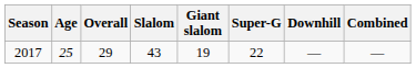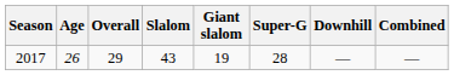2017 | Age: 25 -> 26
2017 | Super-G: 22 -> 28
